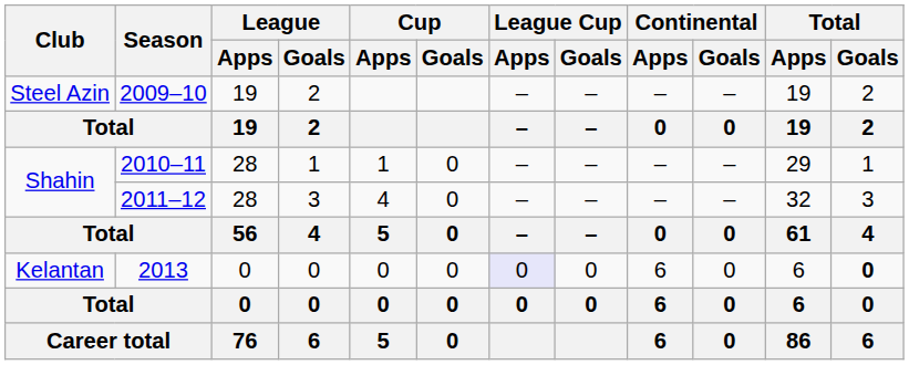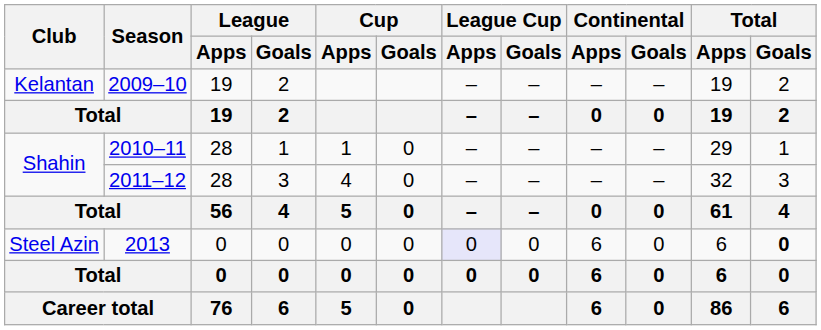2009–10 | Club: Steel Azin -> Kelantan
2013 | Club: Kelantan -> Steel Azin
